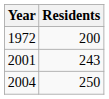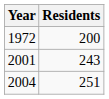2004 | Residents: 250 -> 251
